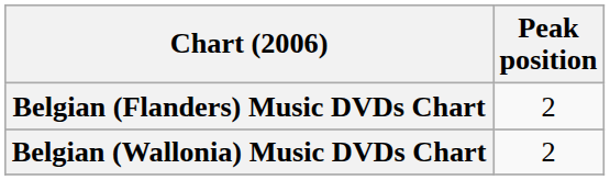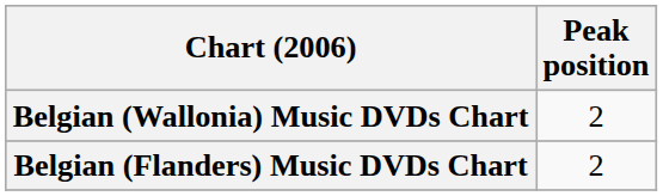rows swapped: Belgian (Flanders) Music DVDs Chart <-> Belgian (Wallonia) Music DVDs Chart
